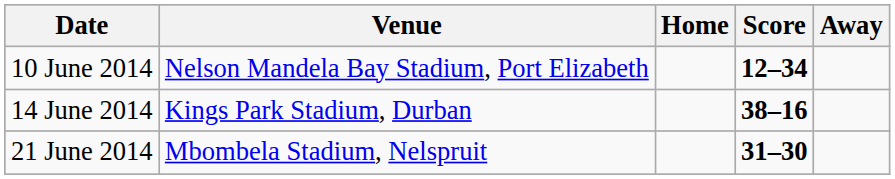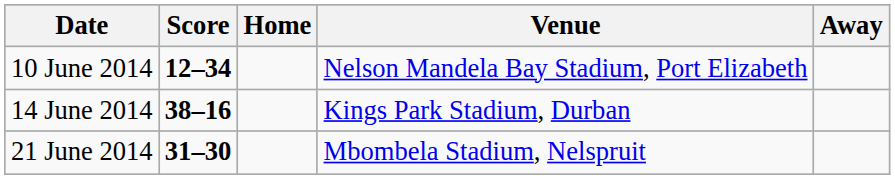columns swapped: Venue <-> Score
